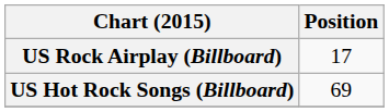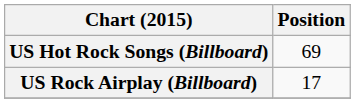rows swapped: US Hot Rock Songs (Billboard) <-> US Rock Airplay (Billboard)
